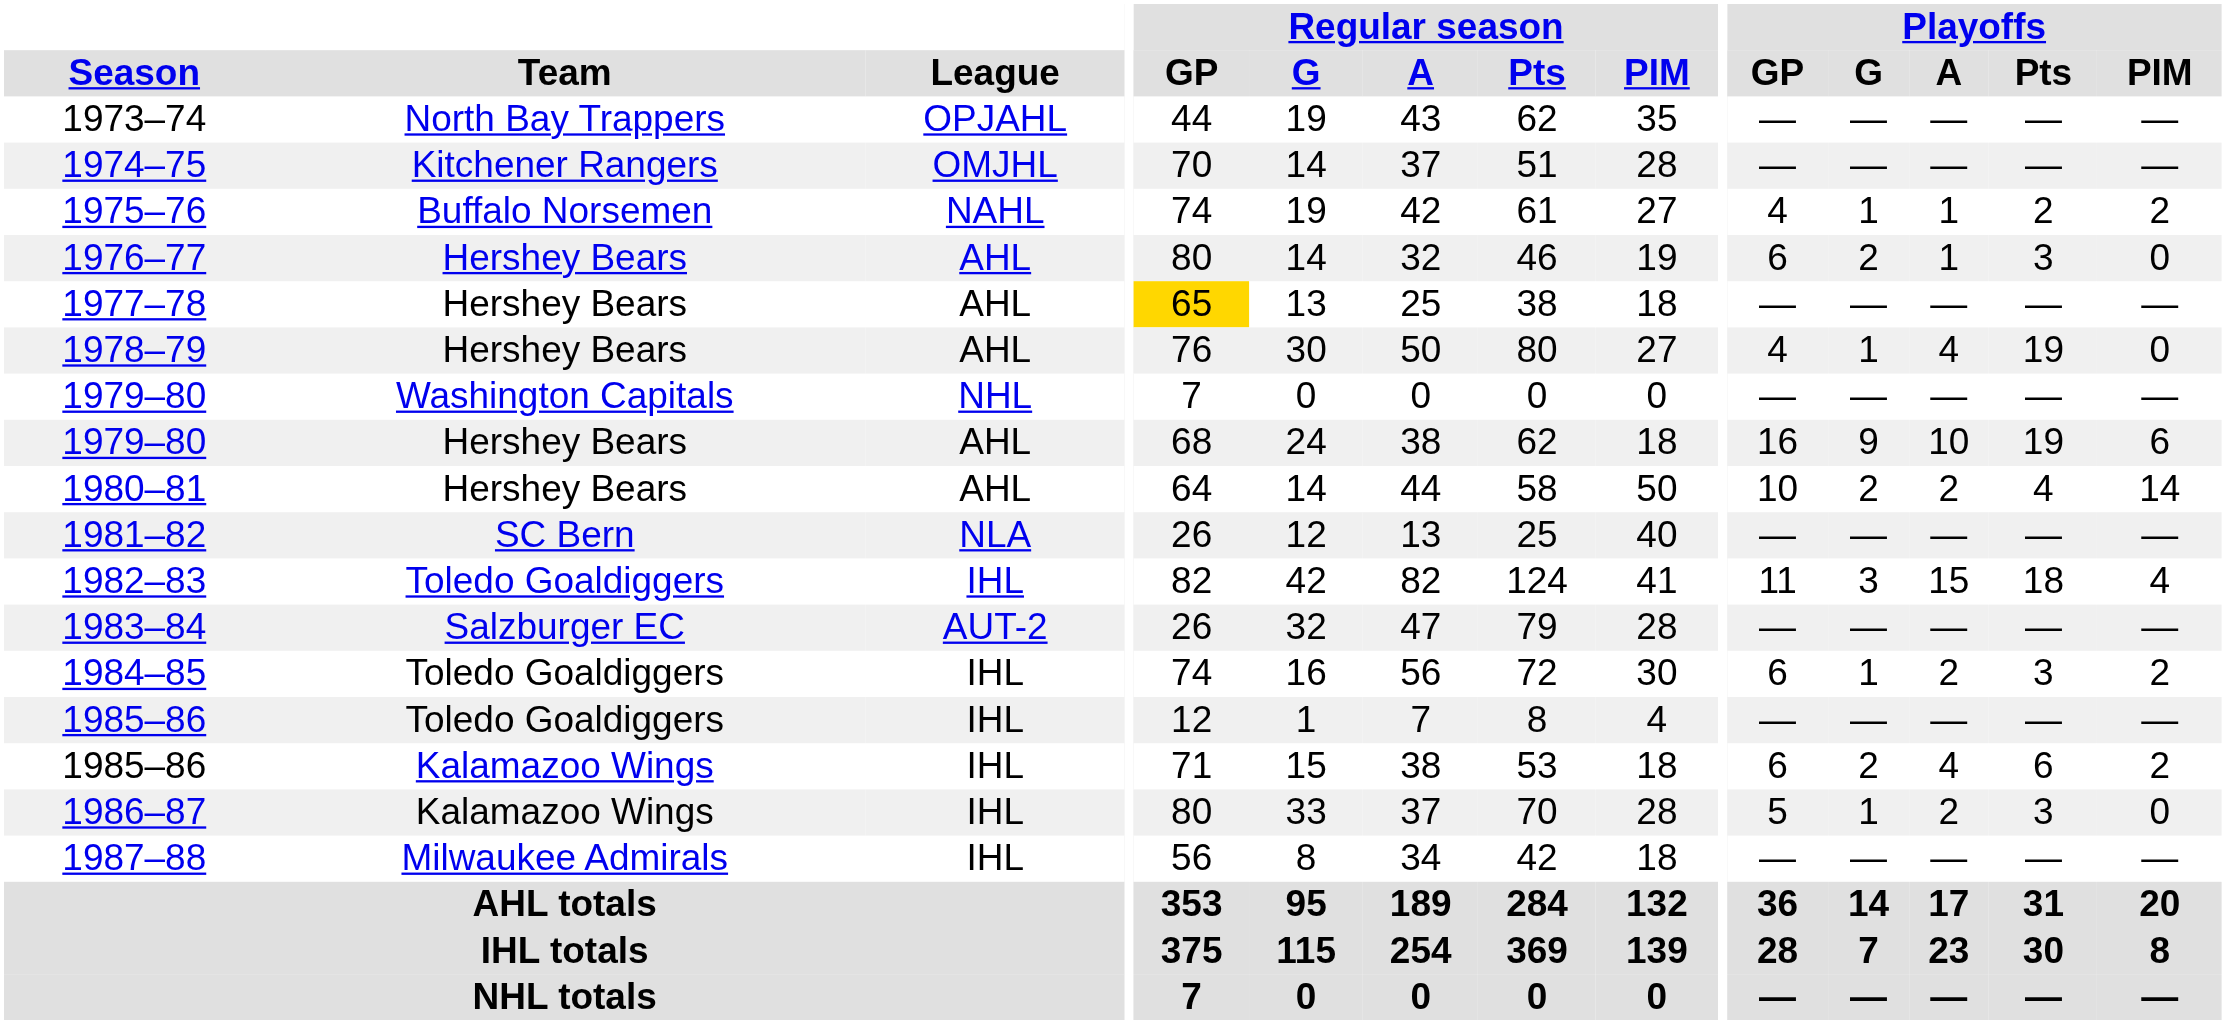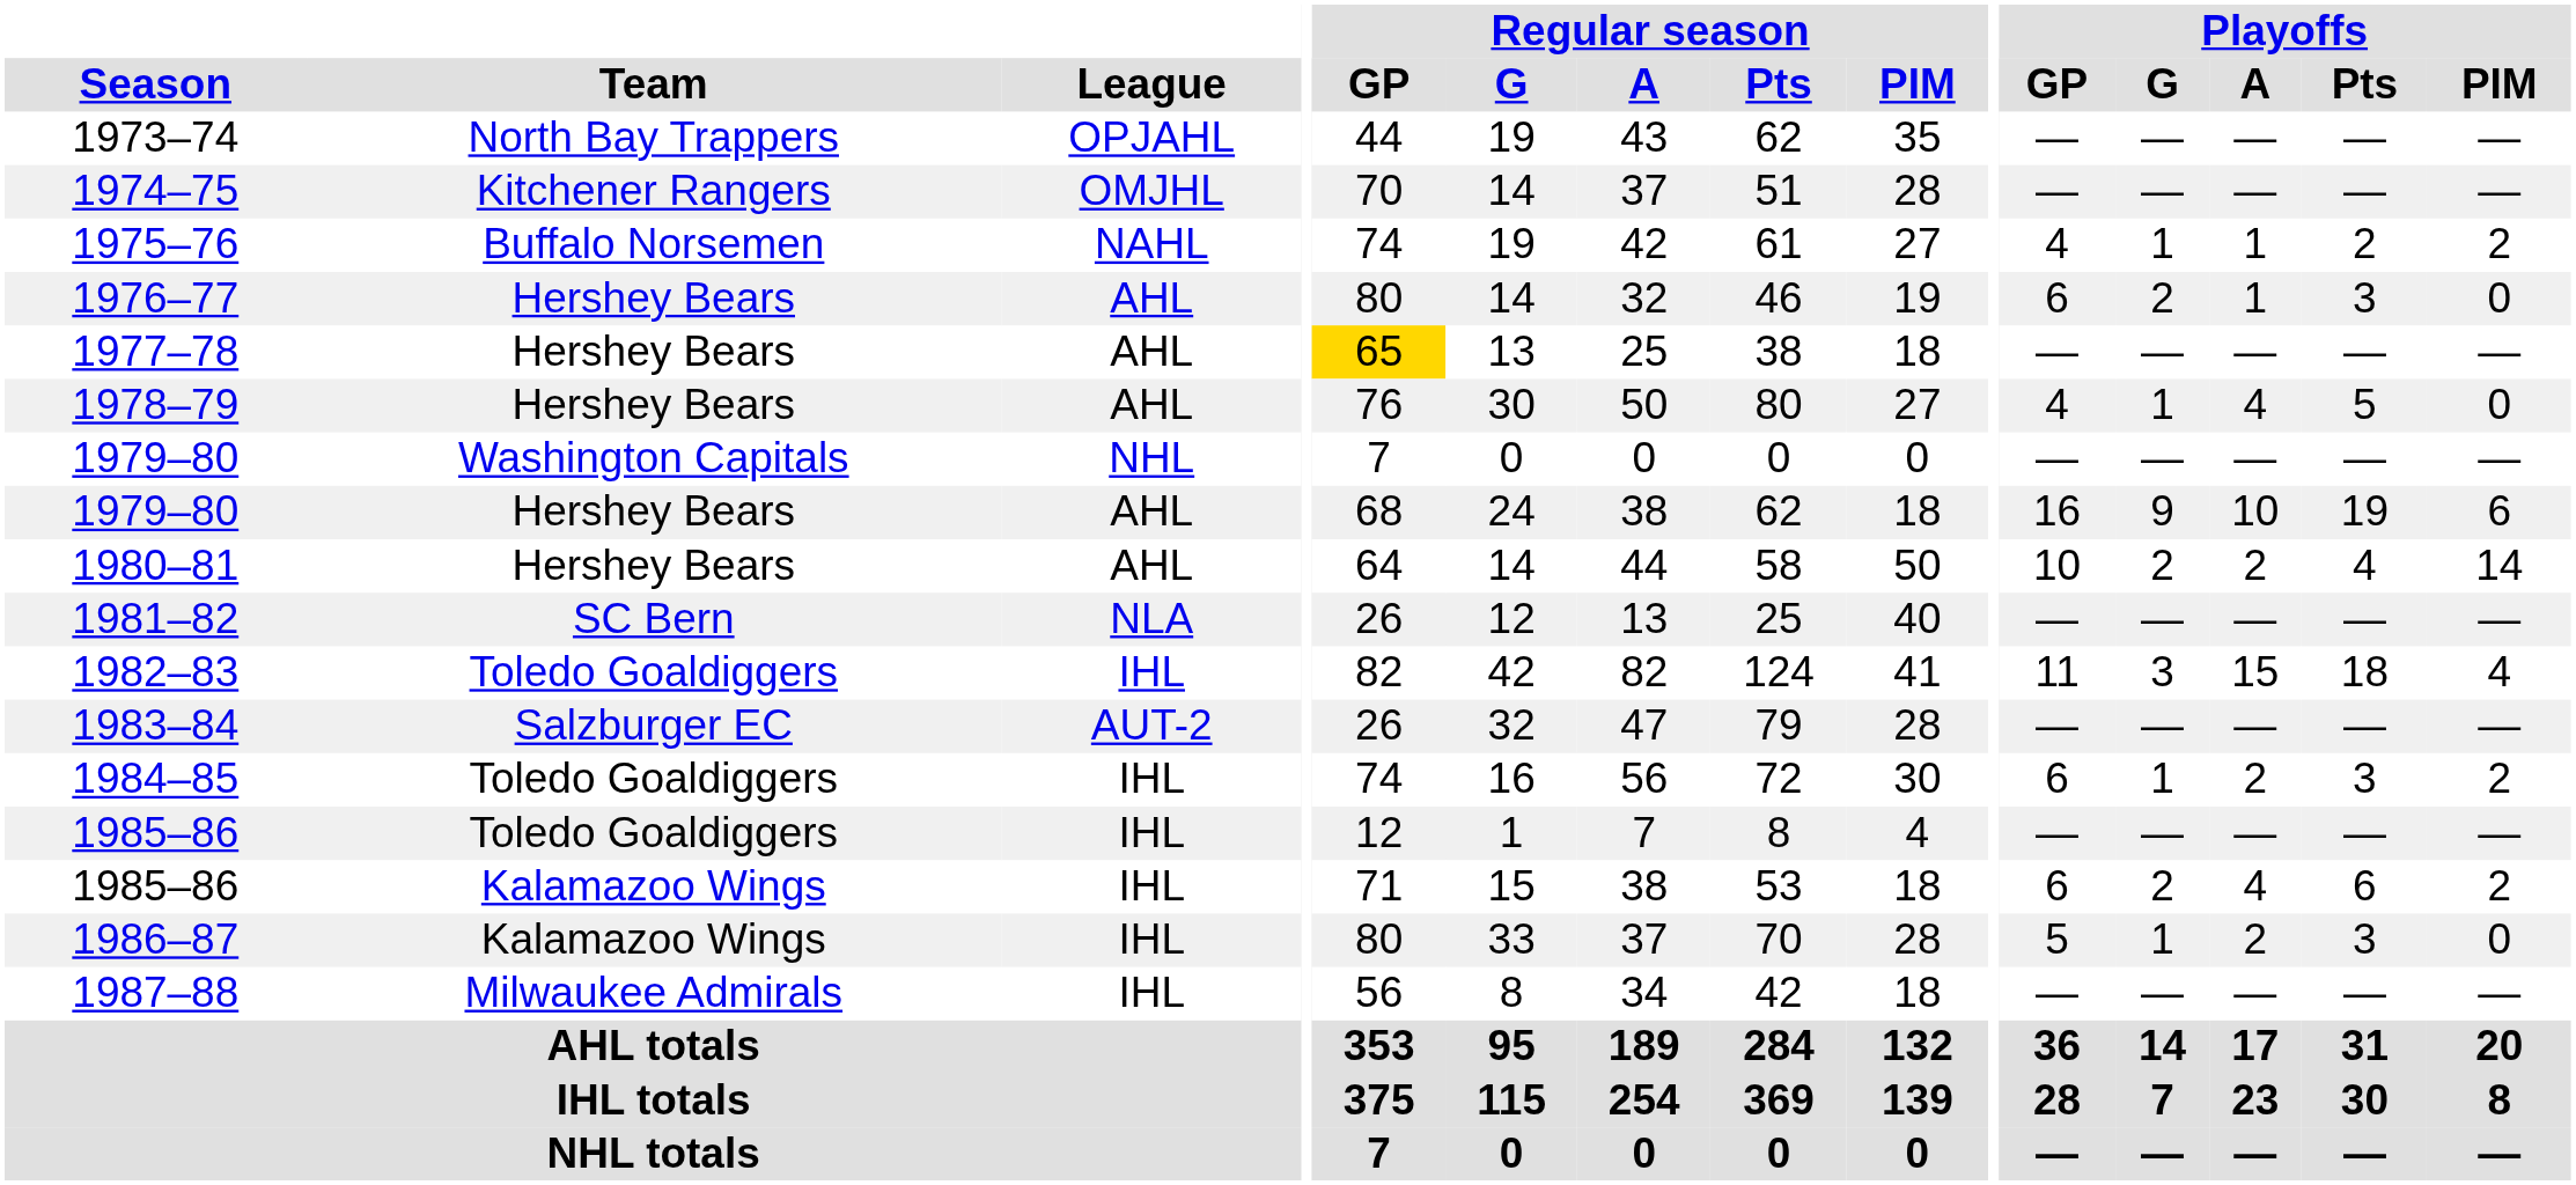1978–79 | Playoffs / Pts: 19 -> 5
